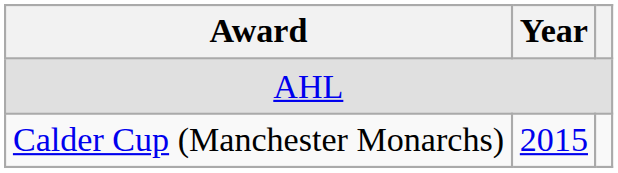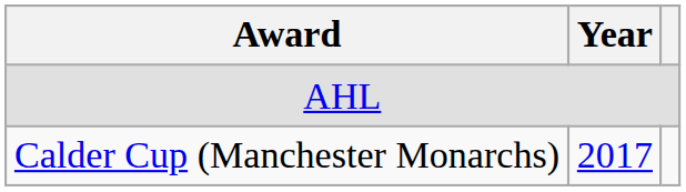Calder Cup (Manchester Monarchs) | Year: 2015 -> 2017
